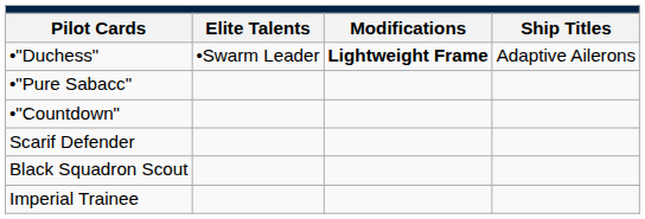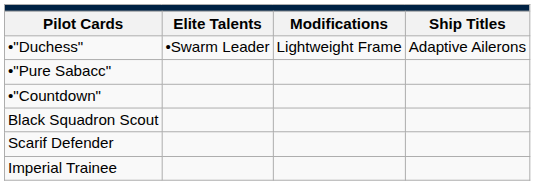•"Duchess" | column 3: bold -> normal
rows swapped: Black Squadron Scout <-> Scarif Defender
